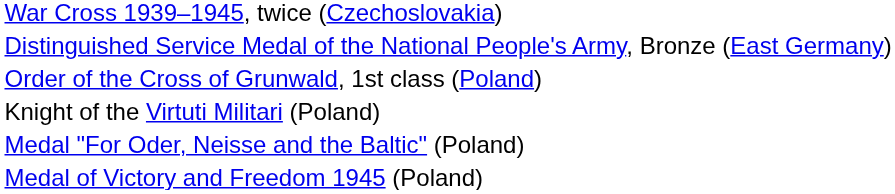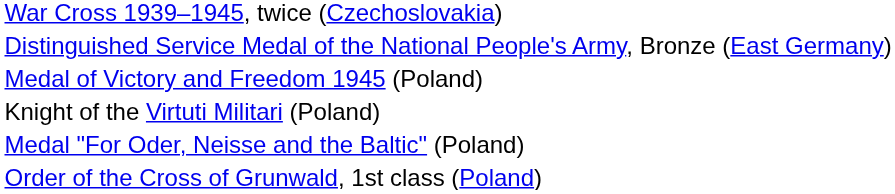rows swapped: Order of the Cross of Grunwald, 1st class (Poland) <-> Medal of Victory and Freedom 1945 (Poland)
